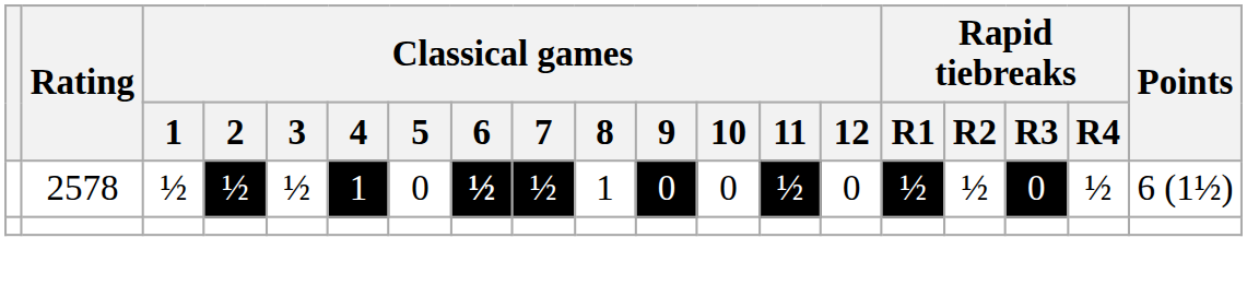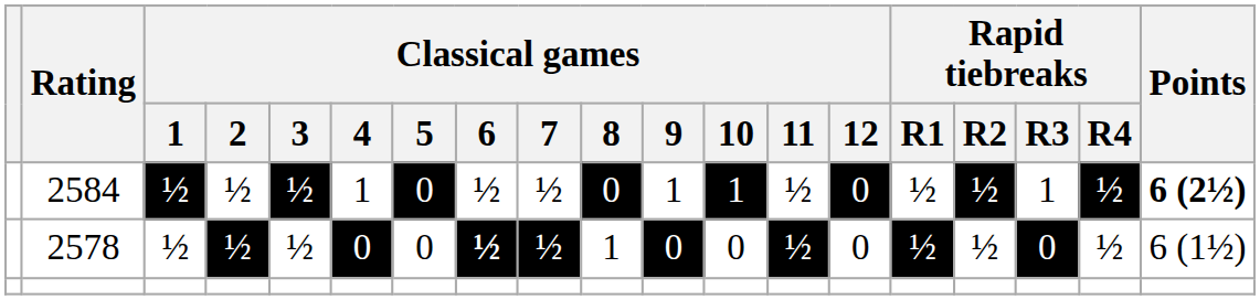+ row: 2584 | ½ | ½ | ½ | 1 | 0 | ½ | ½ | 0 | 1 | 1 | ½ | 0 | ½ | ½ | 1 | ½ | 6 (2½)
2578 | Classical games / 4: 1 -> 0
